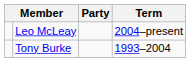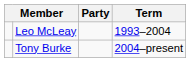Leo McLeay | Term: 2004–present -> 1993–2004
Tony Burke | Term: 1993–2004 -> 2004–present
